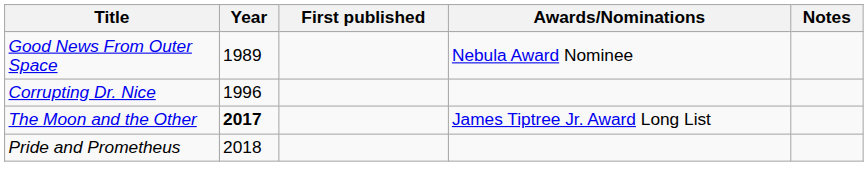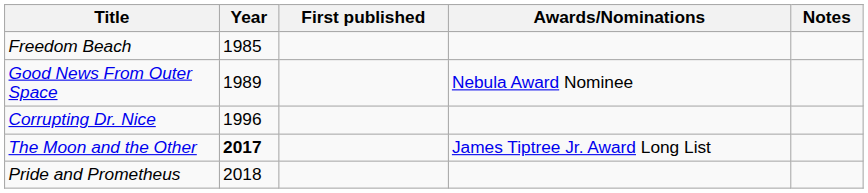+ row: Freedom Beach | 1985
